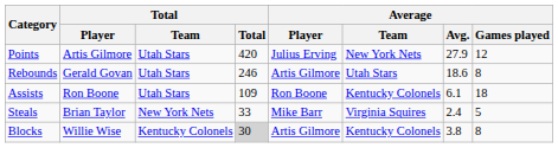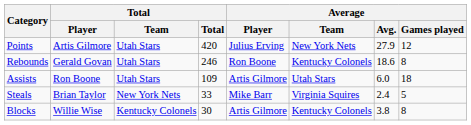Rebounds | Average / Player: Artis Gilmore -> Ron Boone
Rebounds | Average / Team: Utah Stars -> Kentucky Colonels
Assists | Average / Player: Ron Boone -> Artis Gilmore
Assists | Average / Team: Kentucky Colonels -> Utah Stars
Assists | Average / Avg.: 6.1 -> 6.0
Blocks | Total: lightgrey background -> no background
